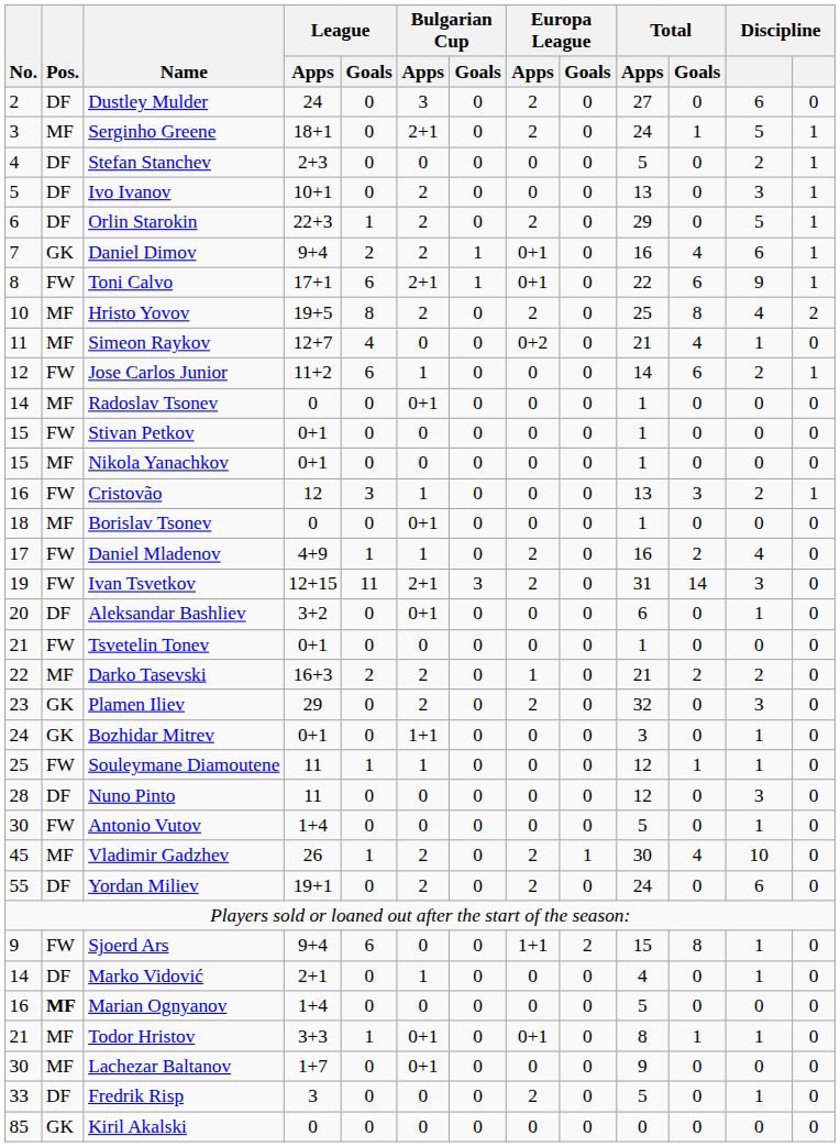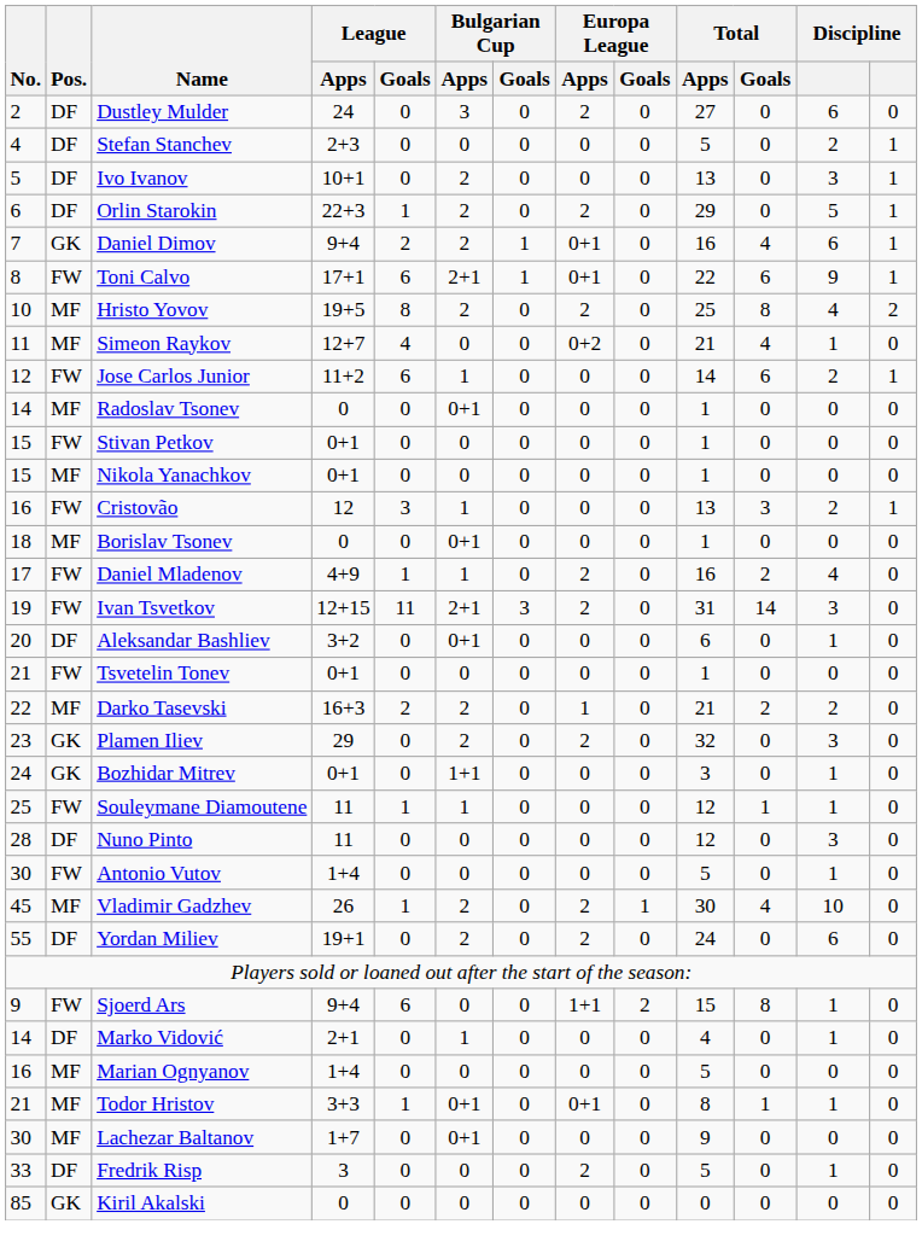- row: 3 | MF | Serginho Greene | 18+1 | 0 | 2+1 | 0 | 2 | 0 | 24 | 1 | 5 | 1
Marian Ognyanov | Pos.: bold -> normal
